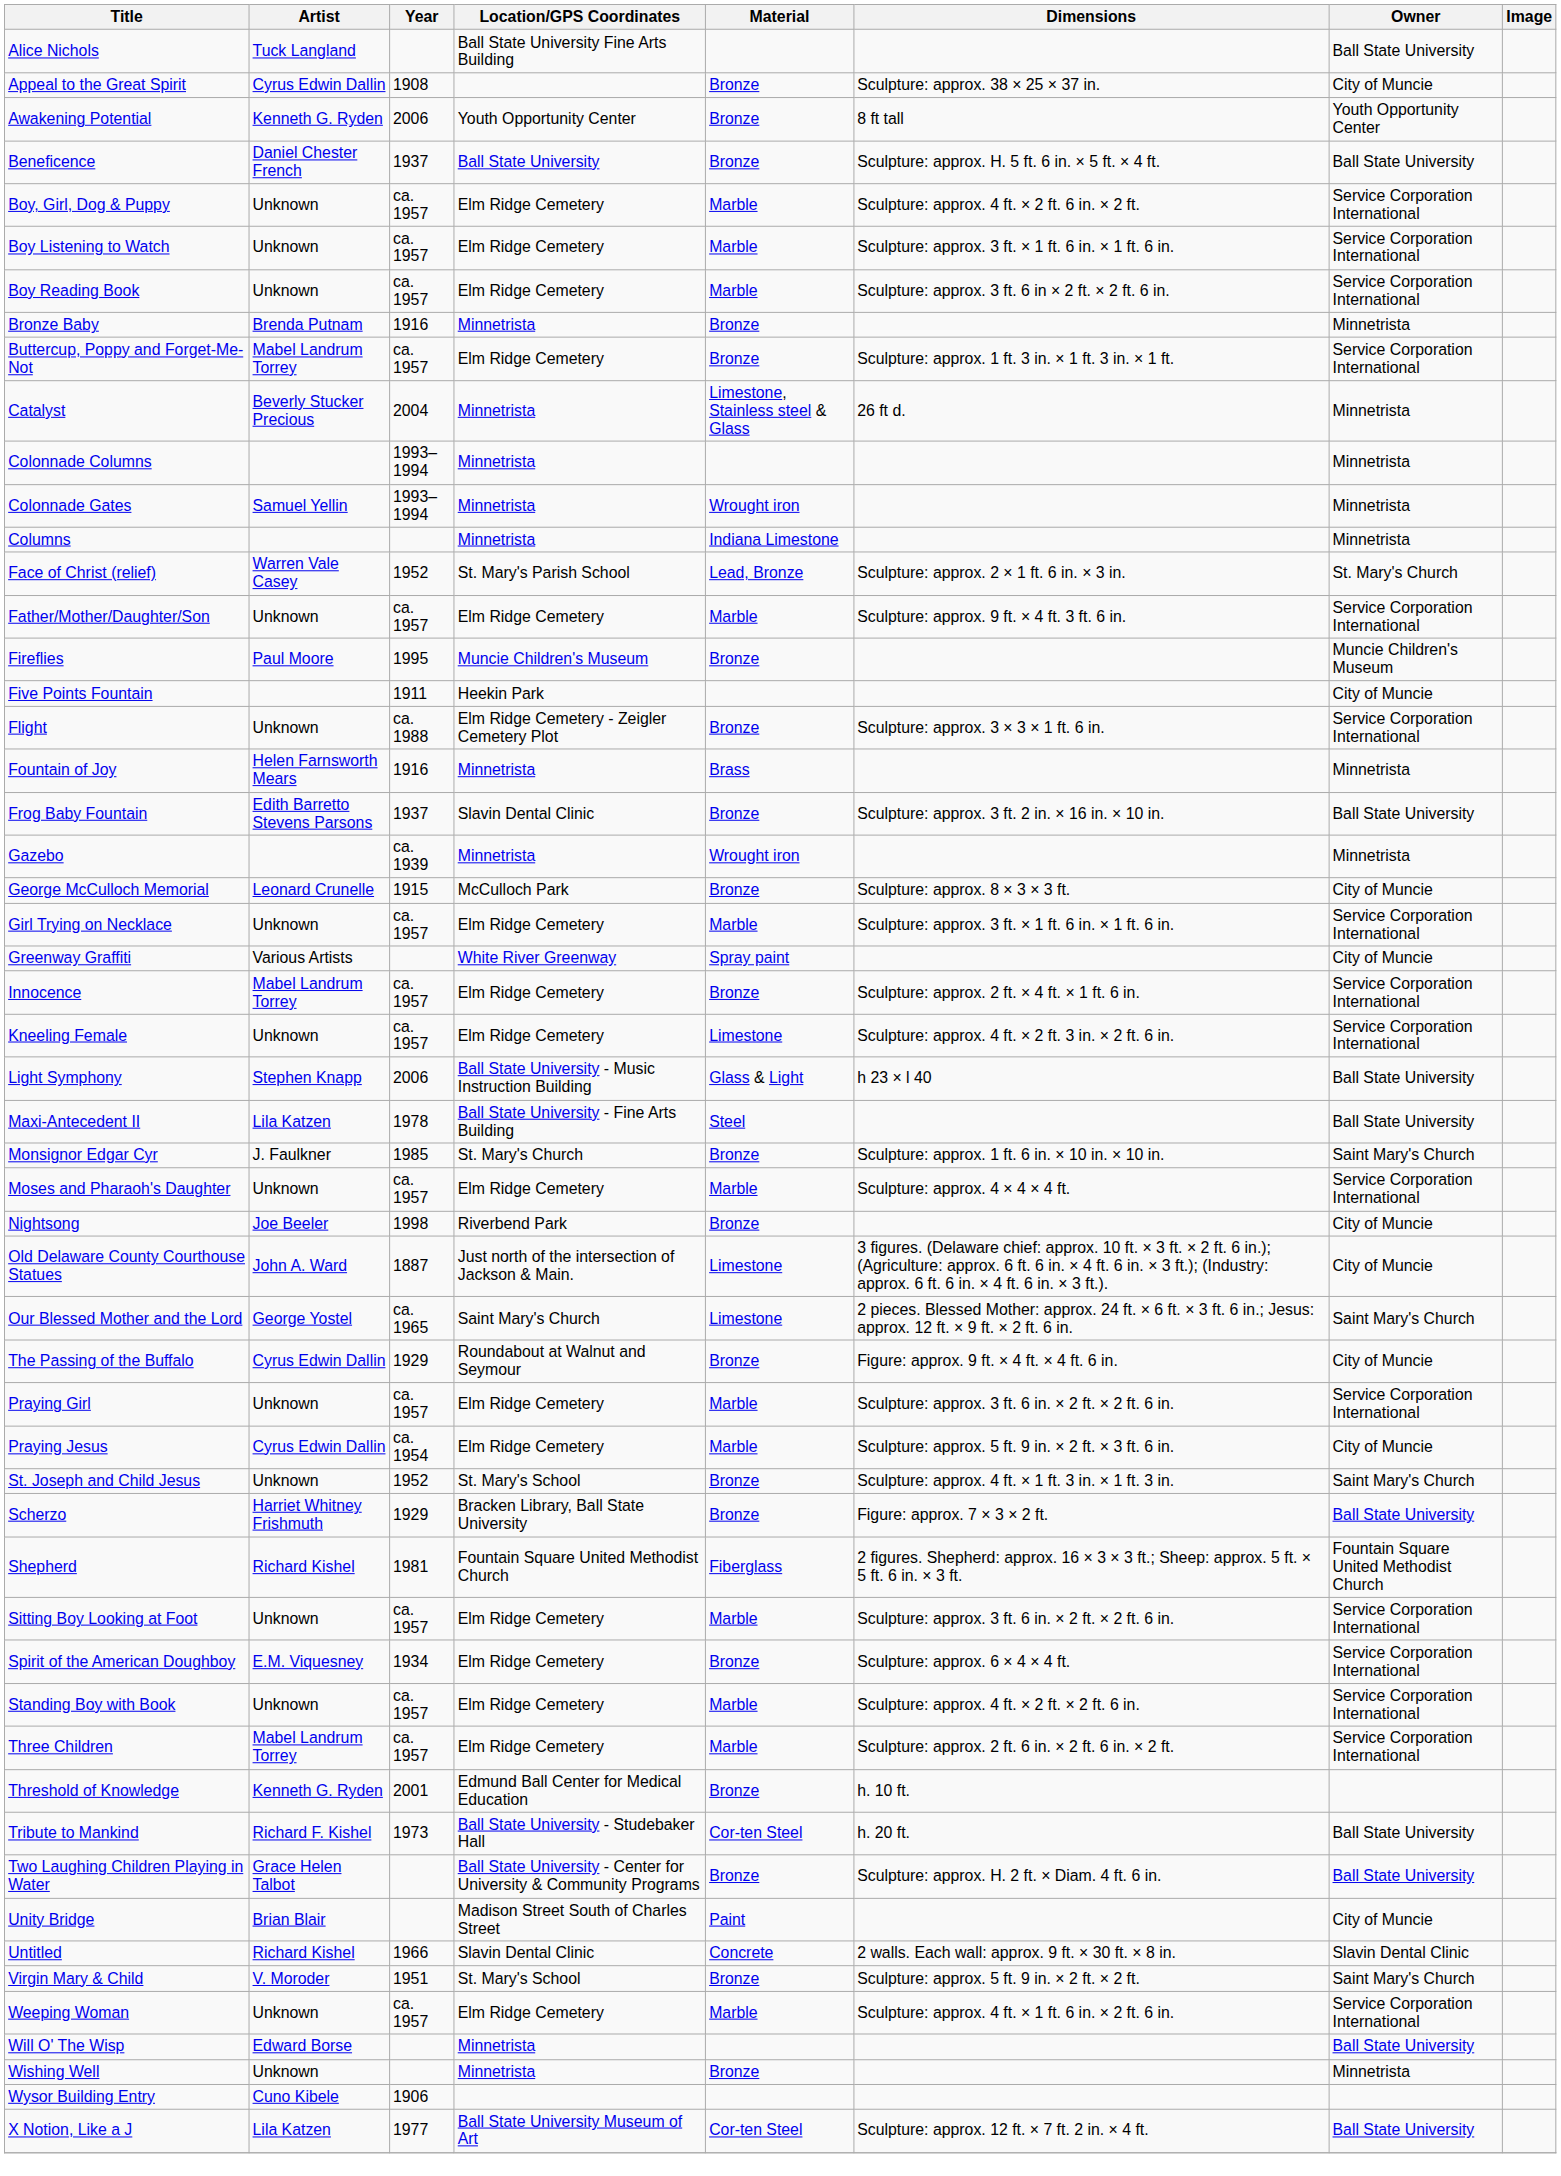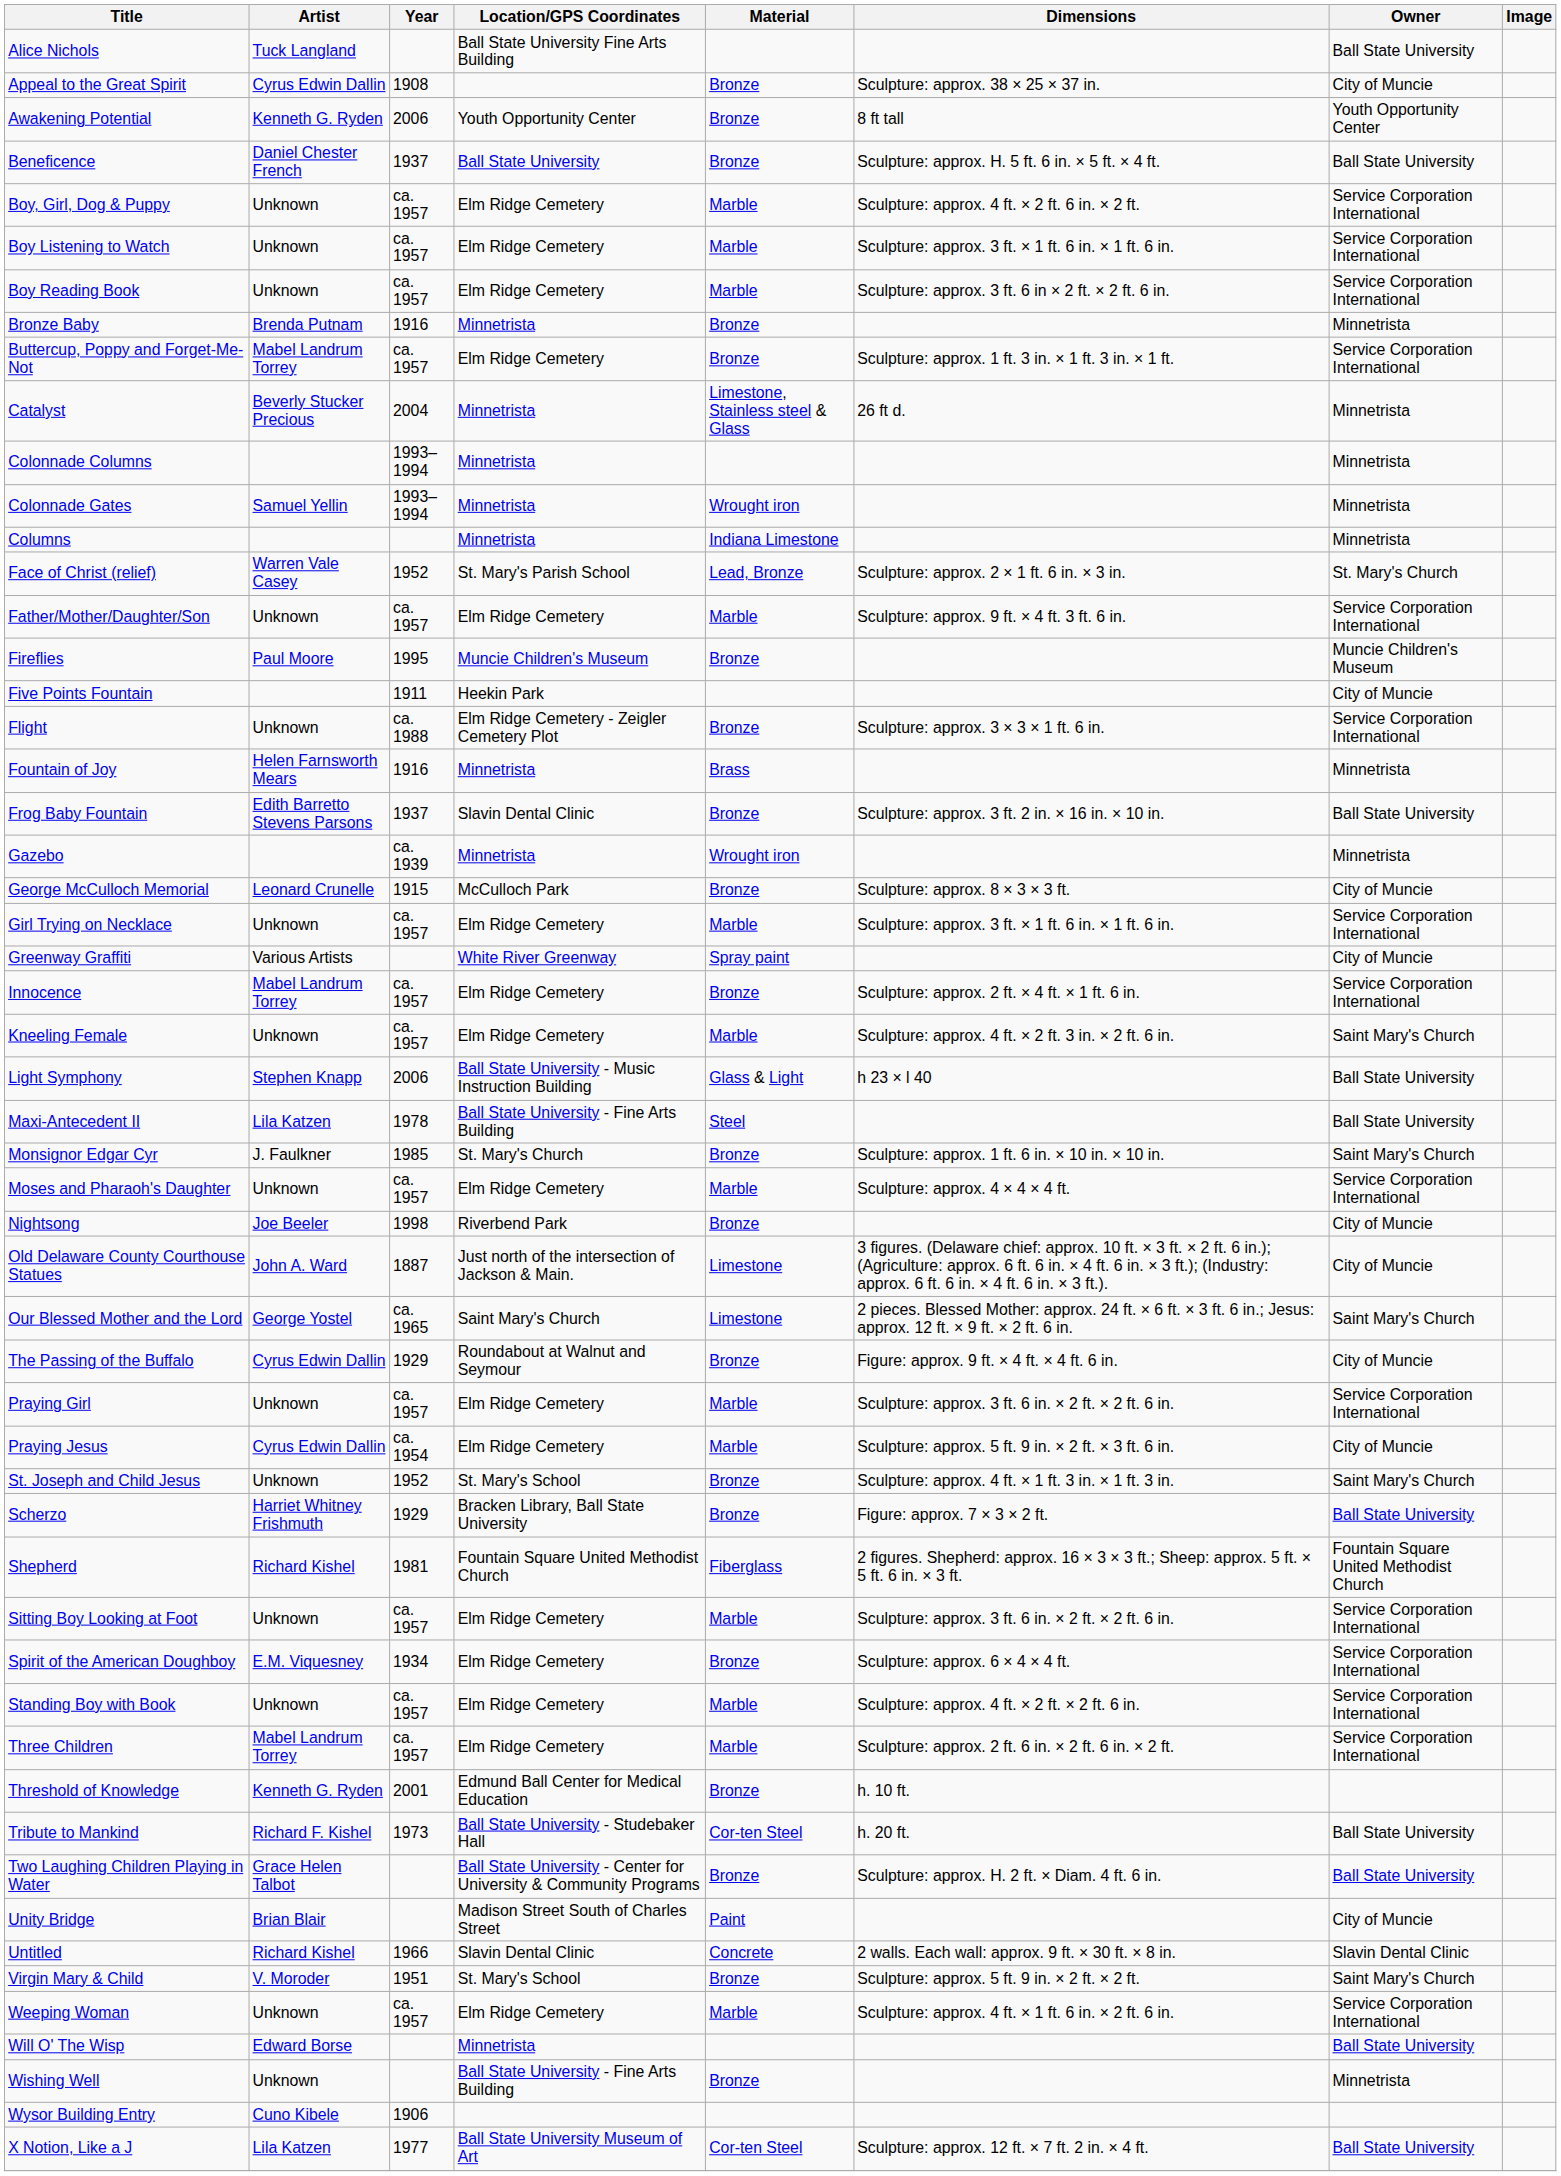Kneeling Female | Material: Limestone -> Marble
Kneeling Female | Owner: Service Corporation International -> Saint Mary's Church
Wishing Well | Location/GPS Coordinates: Minnetrista -> Ball State University - Fine Arts Building
